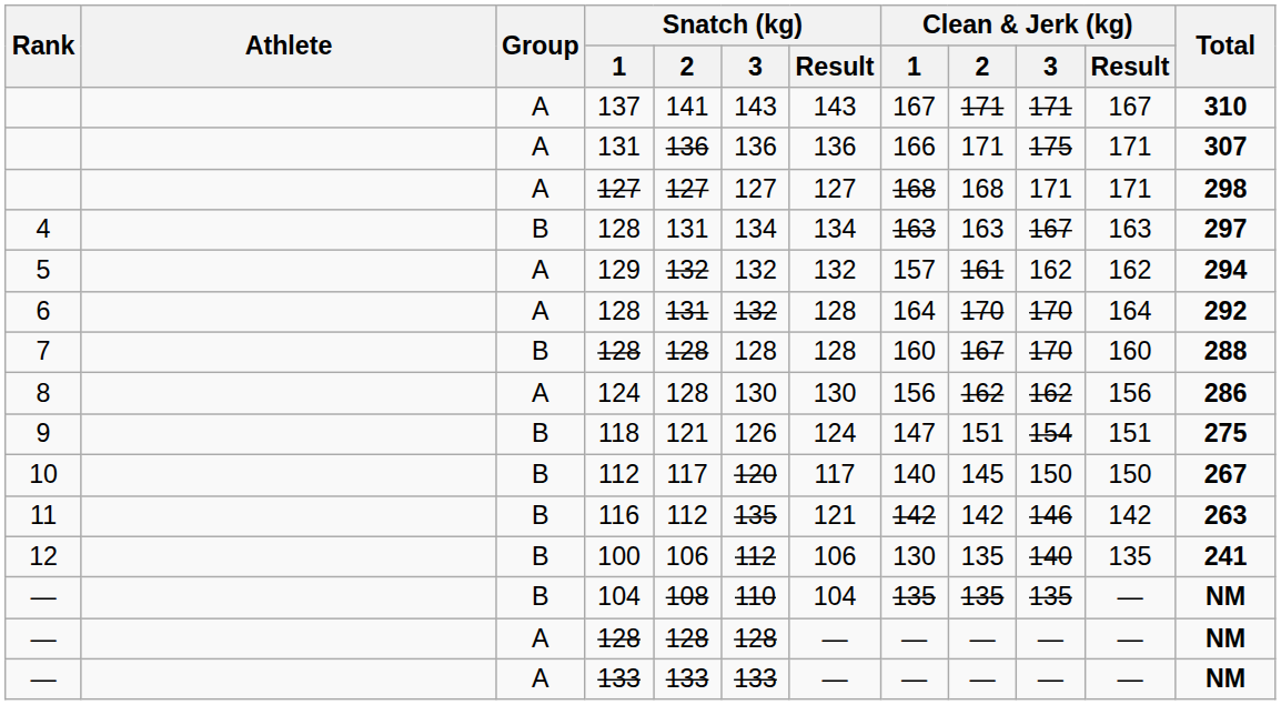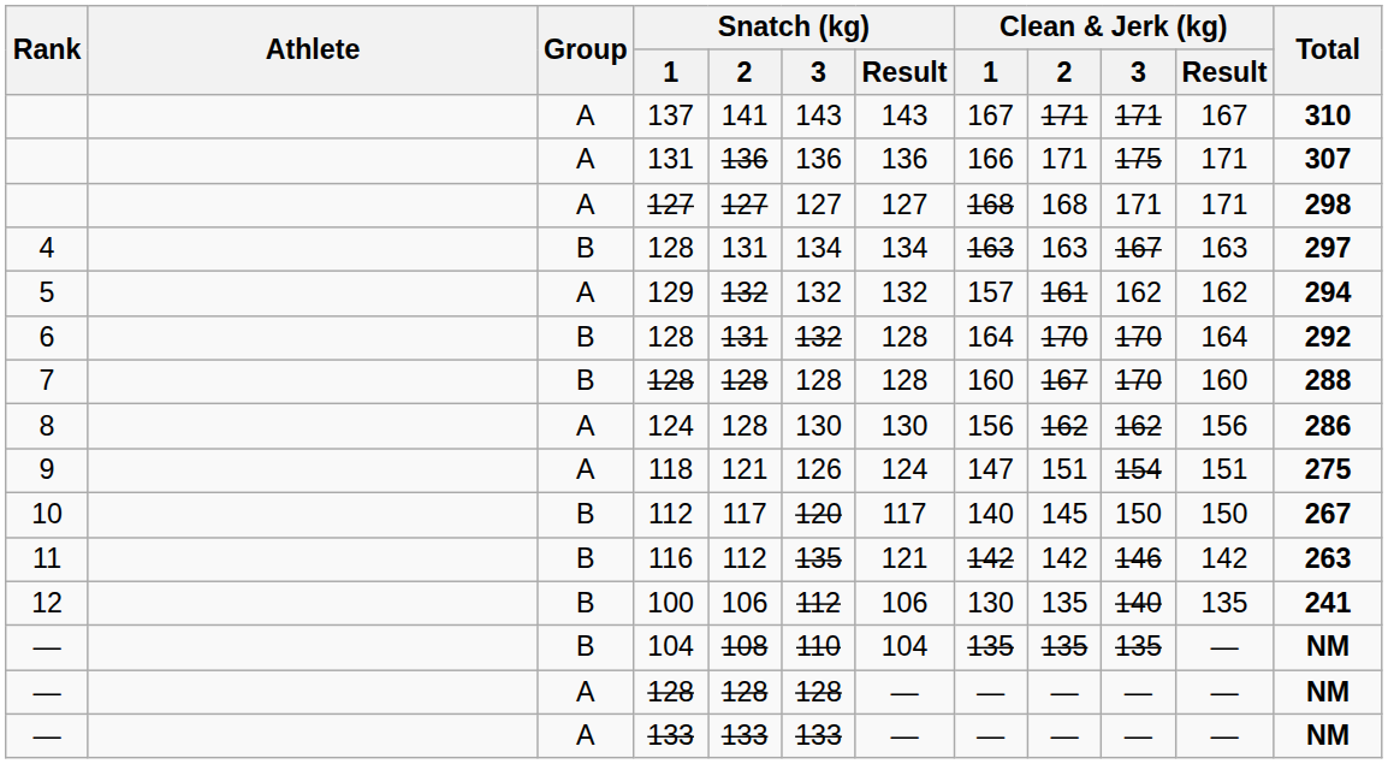6 / 128 | Group: A -> B
118 | Group: B -> A
